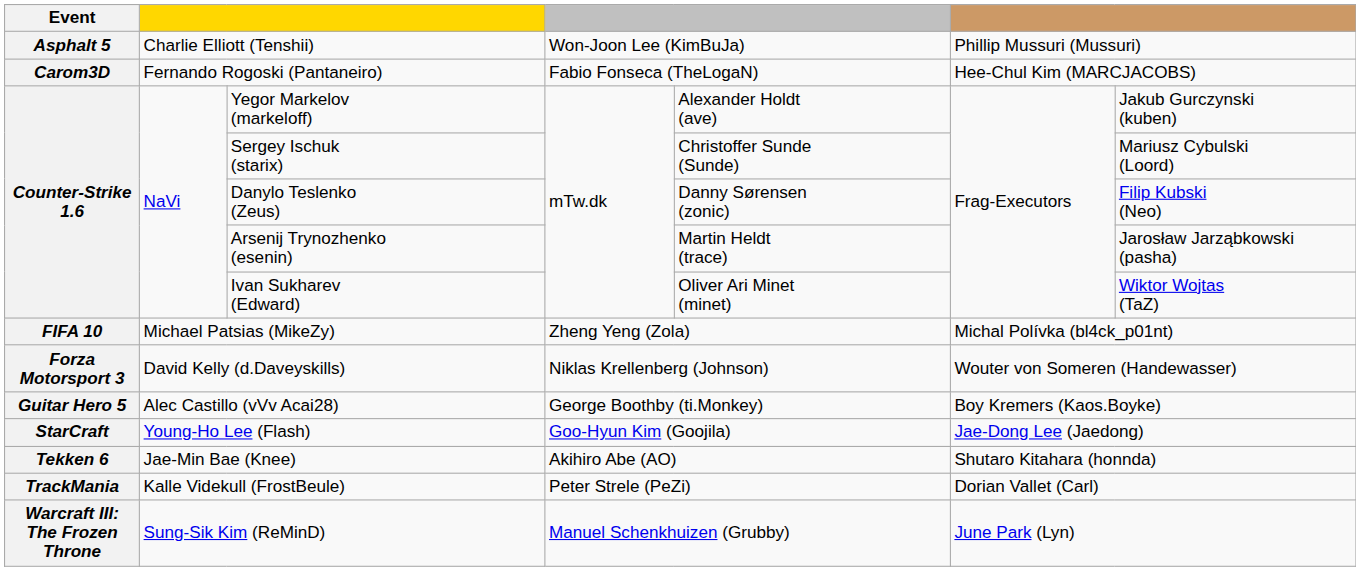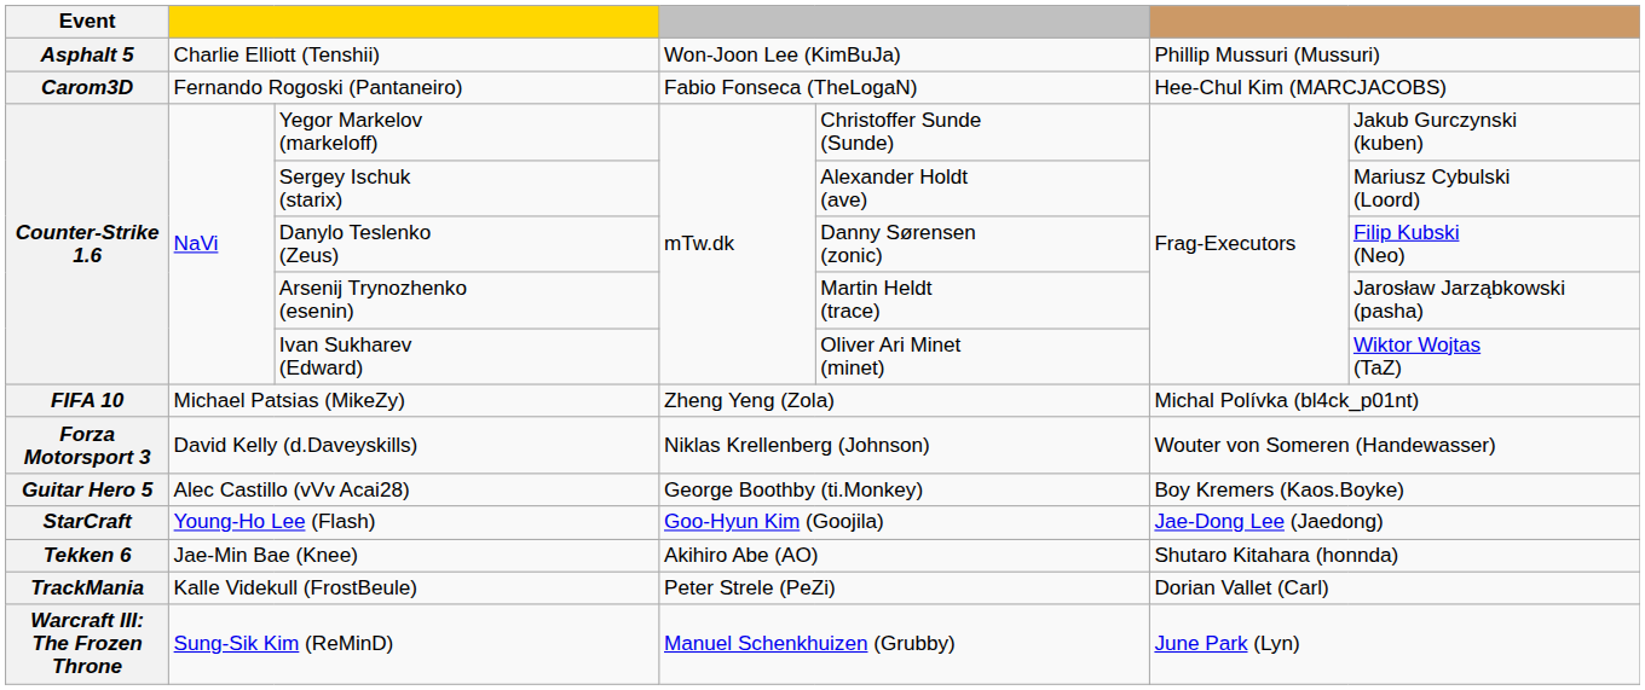Yegor Markelov (markeloff) | column 5: Alexander Holdt (ave) -> Christoffer Sunde (Sunde)
Sergey Ischuk (starix) | column 5: Christoffer Sunde (Sunde) -> Alexander Holdt (ave)
